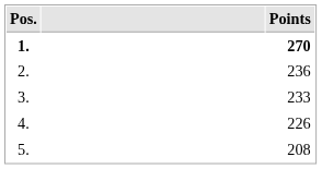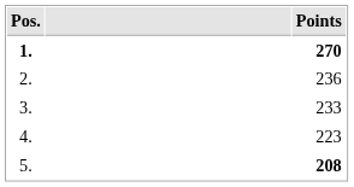4. | Points: 226 -> 223
5. | Points: normal -> bold
